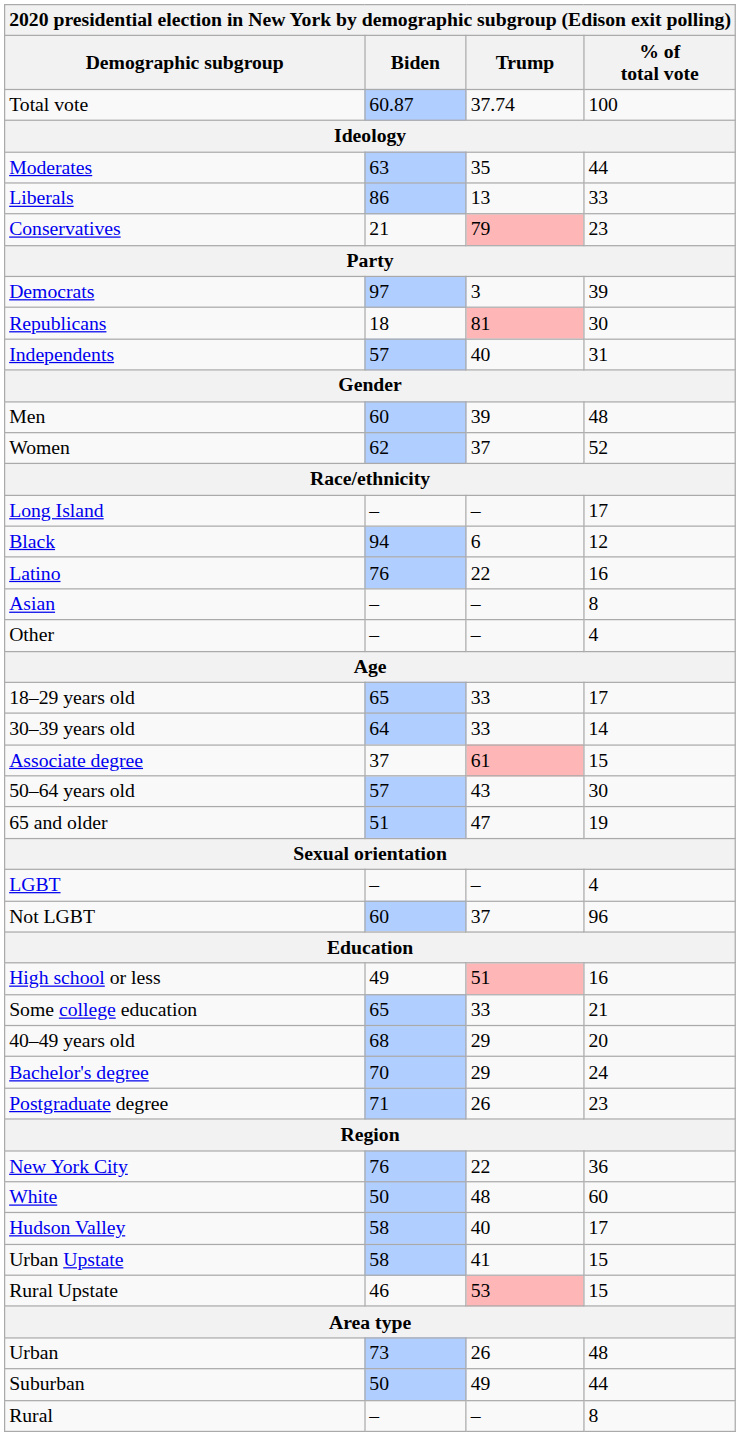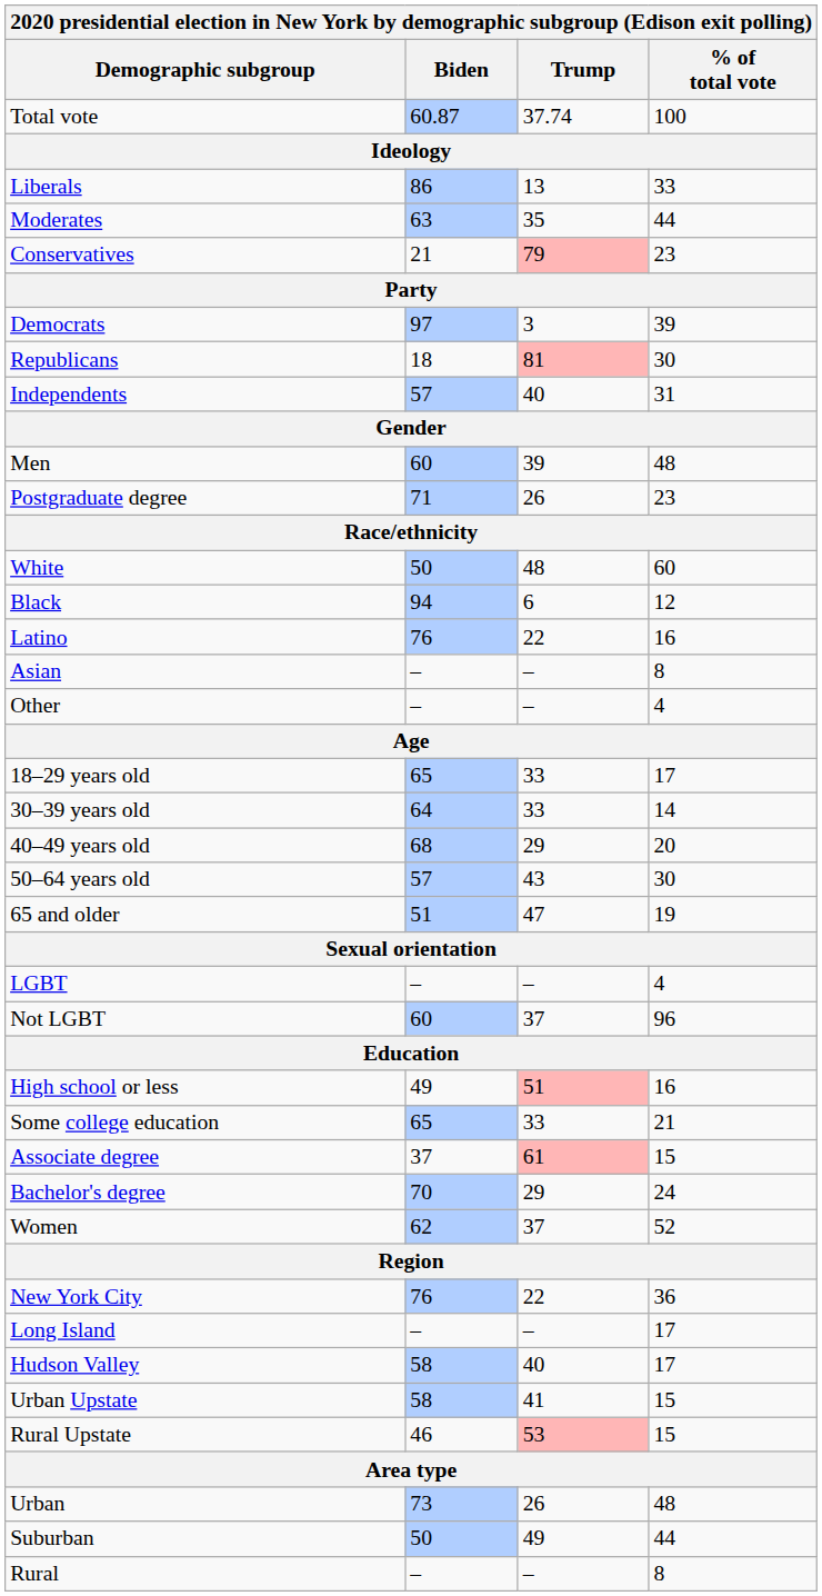rows swapped: Liberals <-> Moderates
rows swapped: Women <-> Postgraduate degree
rows swapped: White <-> Long Island
rows swapped: 40–49 years old <-> Associate degree
